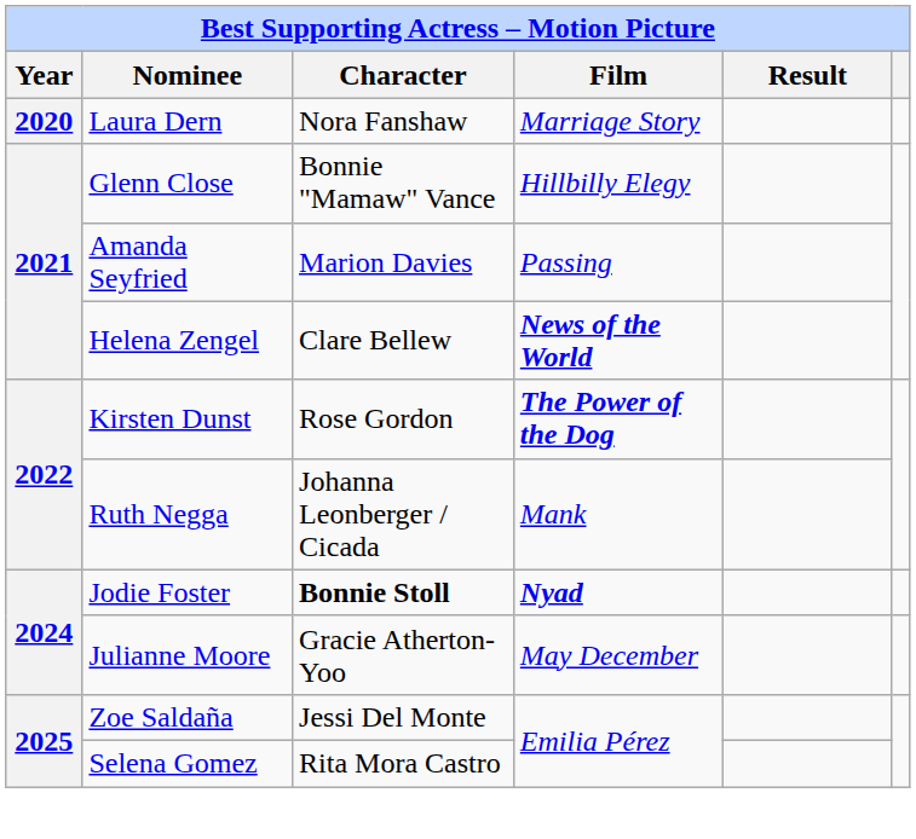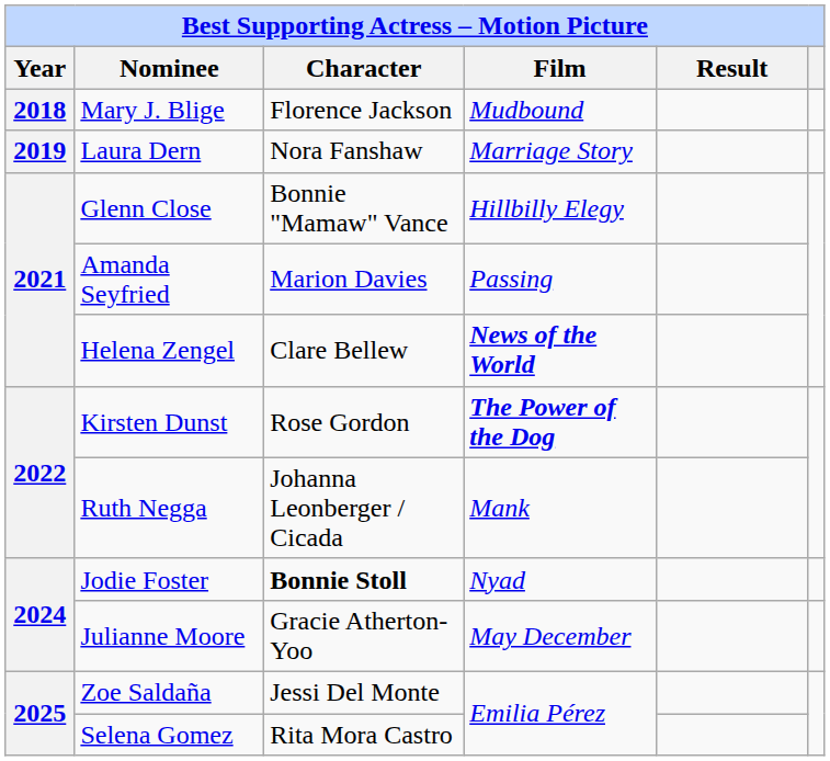+ row: 2018 | Mary J. Blige | Florence Jackson | Mudbound
Laura Dern | Year: 2020 -> 2019
Jodie Foster | Film: bold -> normal
